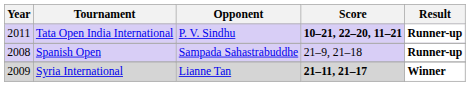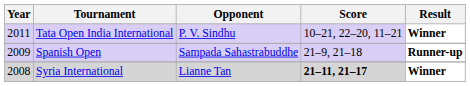Tata Open India International | Score: bold -> normal
Tata Open India International | Result: Runner-up -> Winner
Spanish Open | Year: 2008 -> 2009
Syria International | Year: 2009 -> 2008
